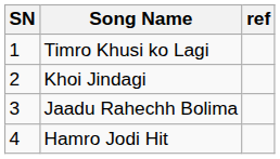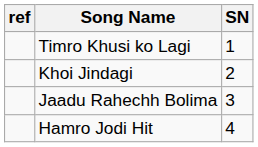columns swapped: SN <-> ref
